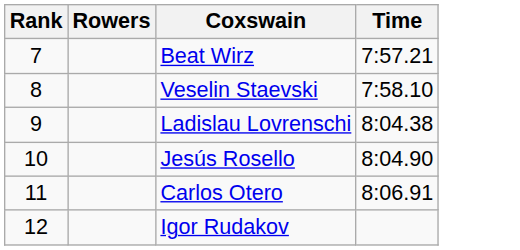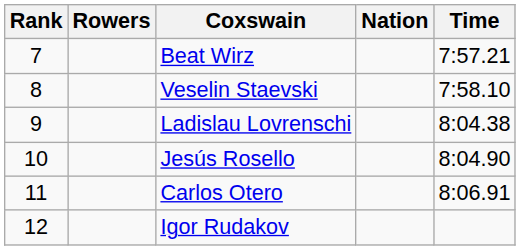+ column: Nation
